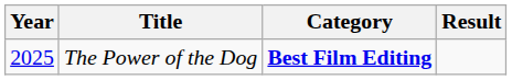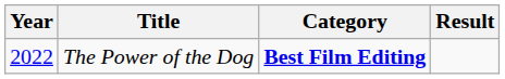The Power of the Dog | Year: 2025 -> 2022
